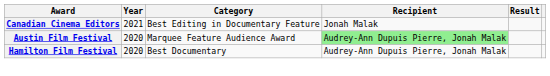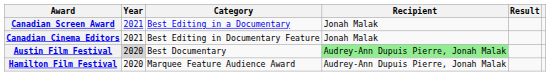+ row: Canadian Screen Award | 2021 | Best Editing in a Documentary | Jonah Malak
Austin Film Festival | Year: no background -> lightgrey background
Austin Film Festival | Category: Marquee Feature Audience Award -> Best Documentary
Hamilton Film Festival | Category: Best Documentary -> Marquee Feature Audience Award
